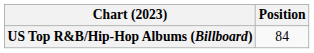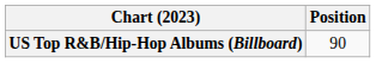US Top R&B/Hip-Hop Albums (Billboard) | Position: 84 -> 90
